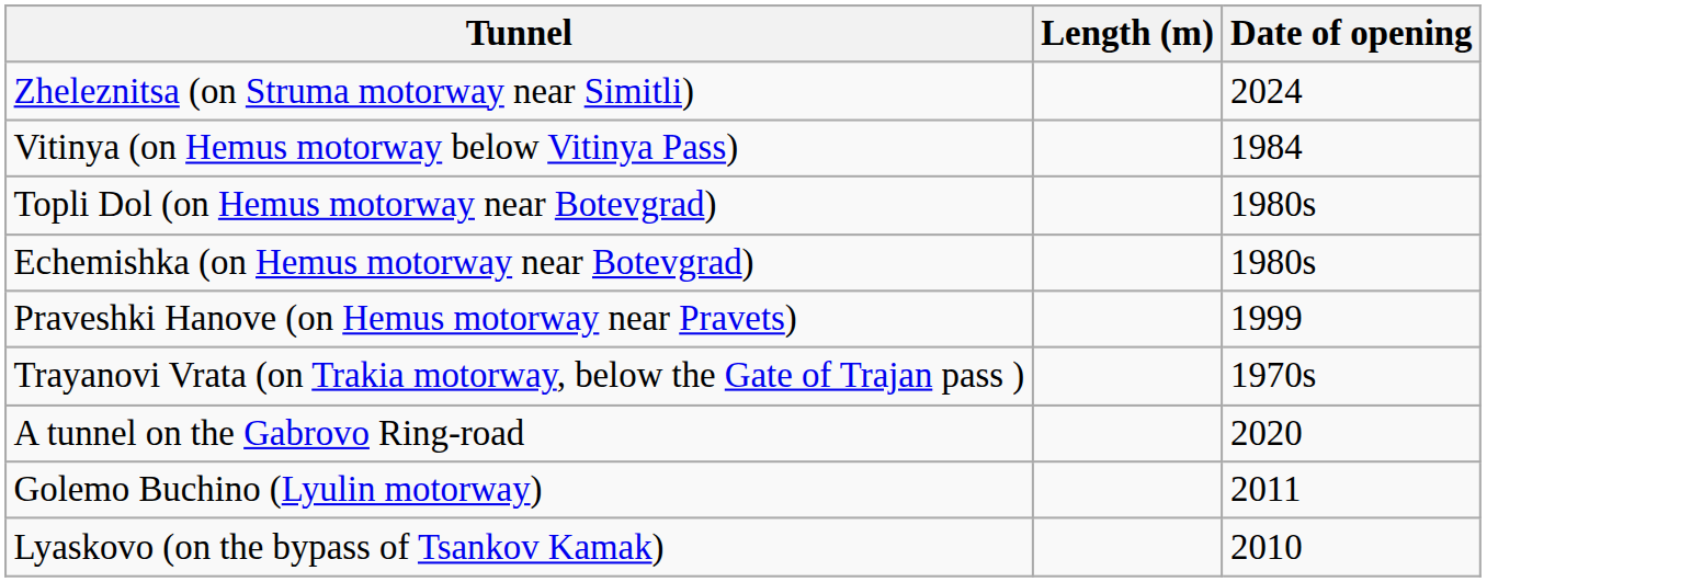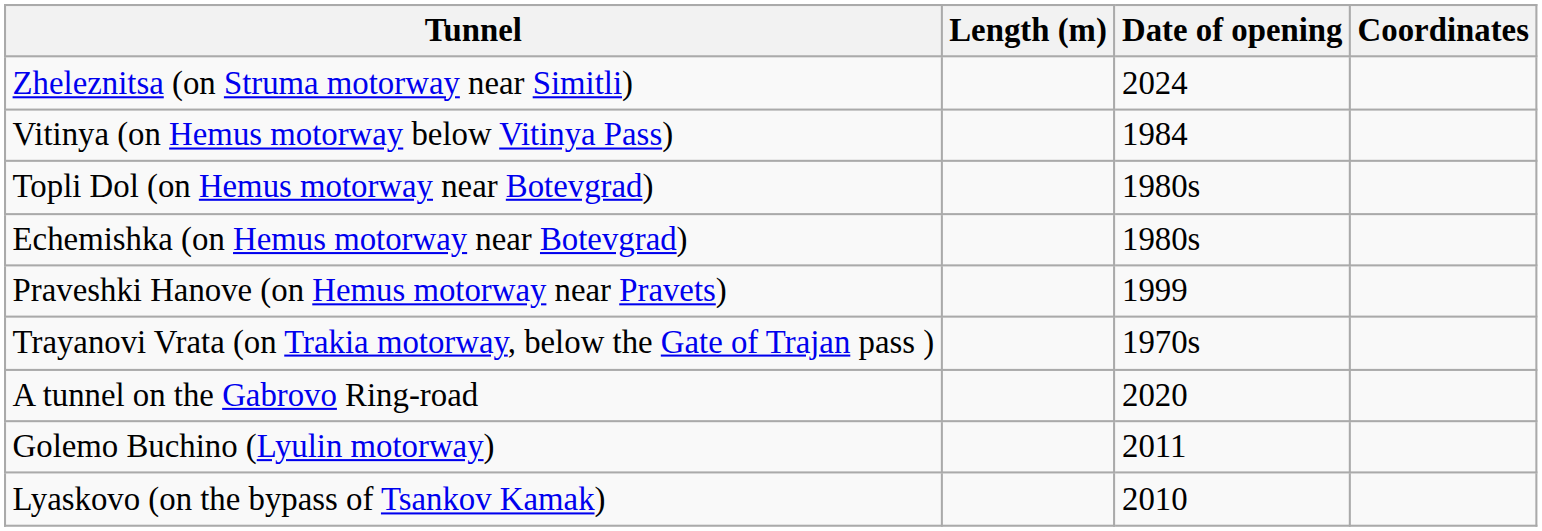+ column: Coordinates
